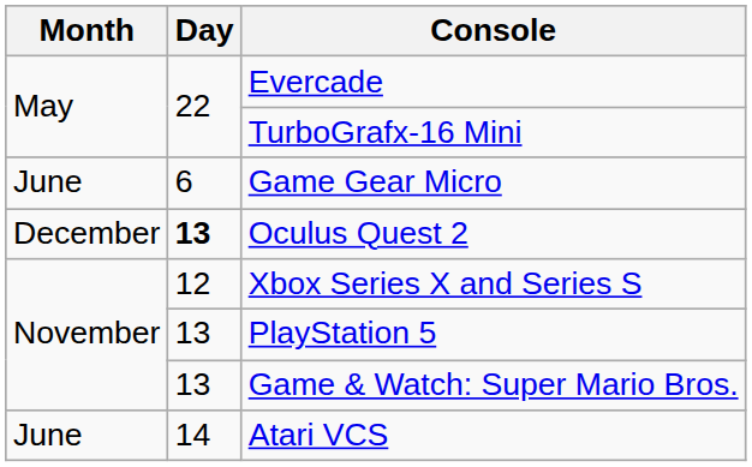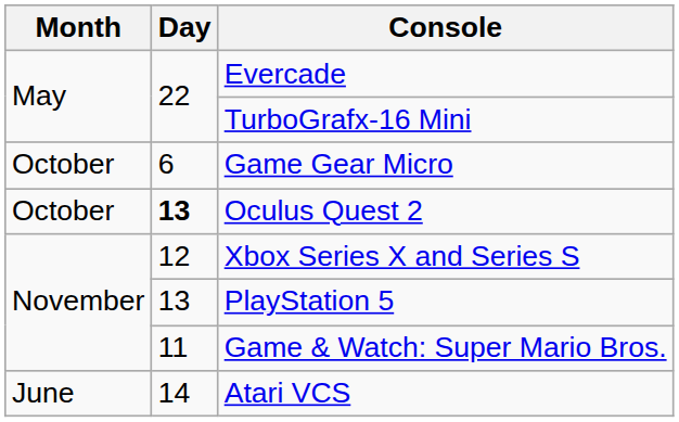Game Gear Micro | Month: June -> October
Oculus Quest 2 | Month: December -> October
Game & Watch: Super Mario Bros. | Day: 13 -> 11
